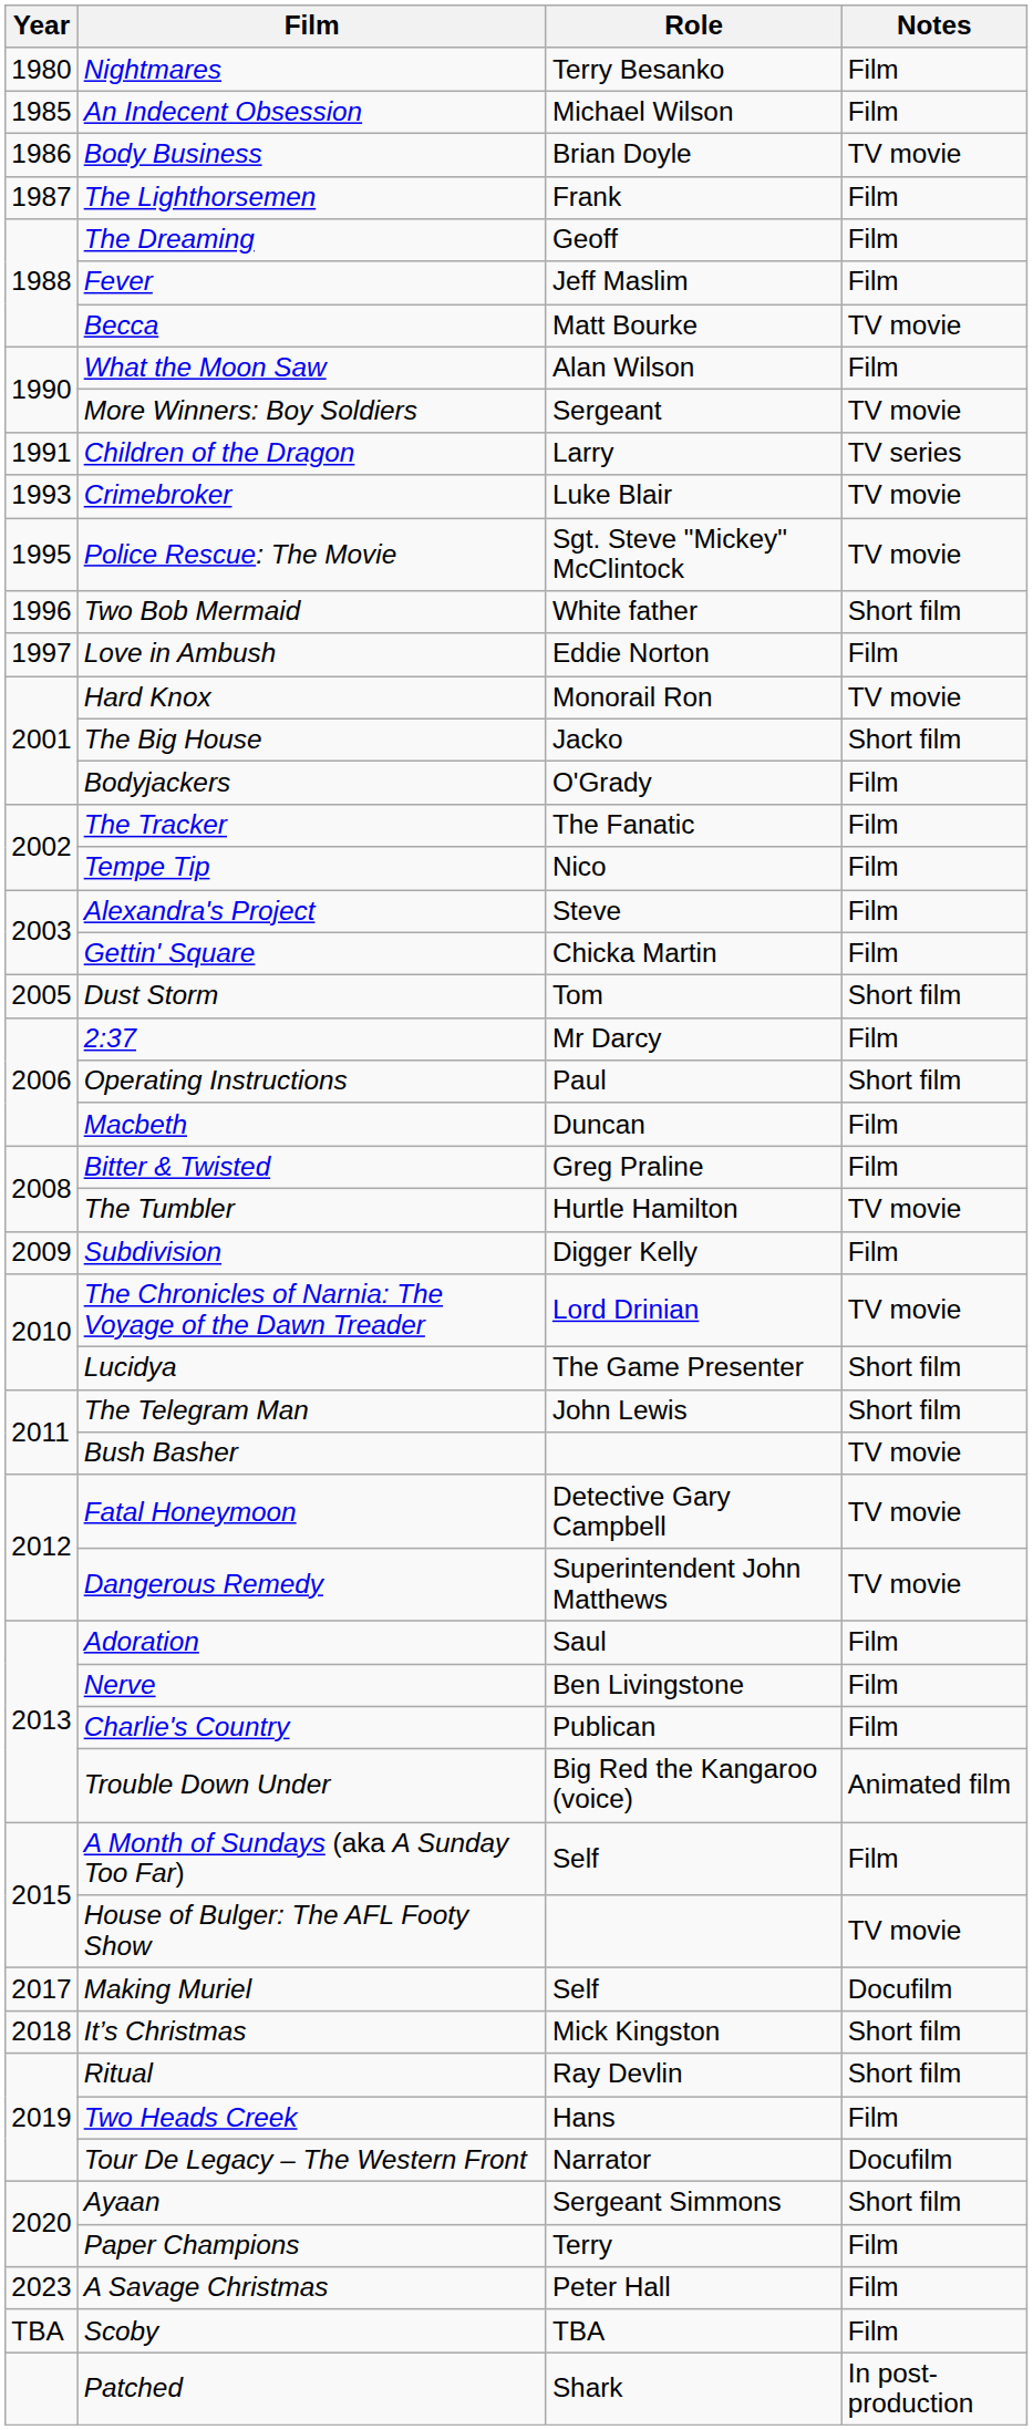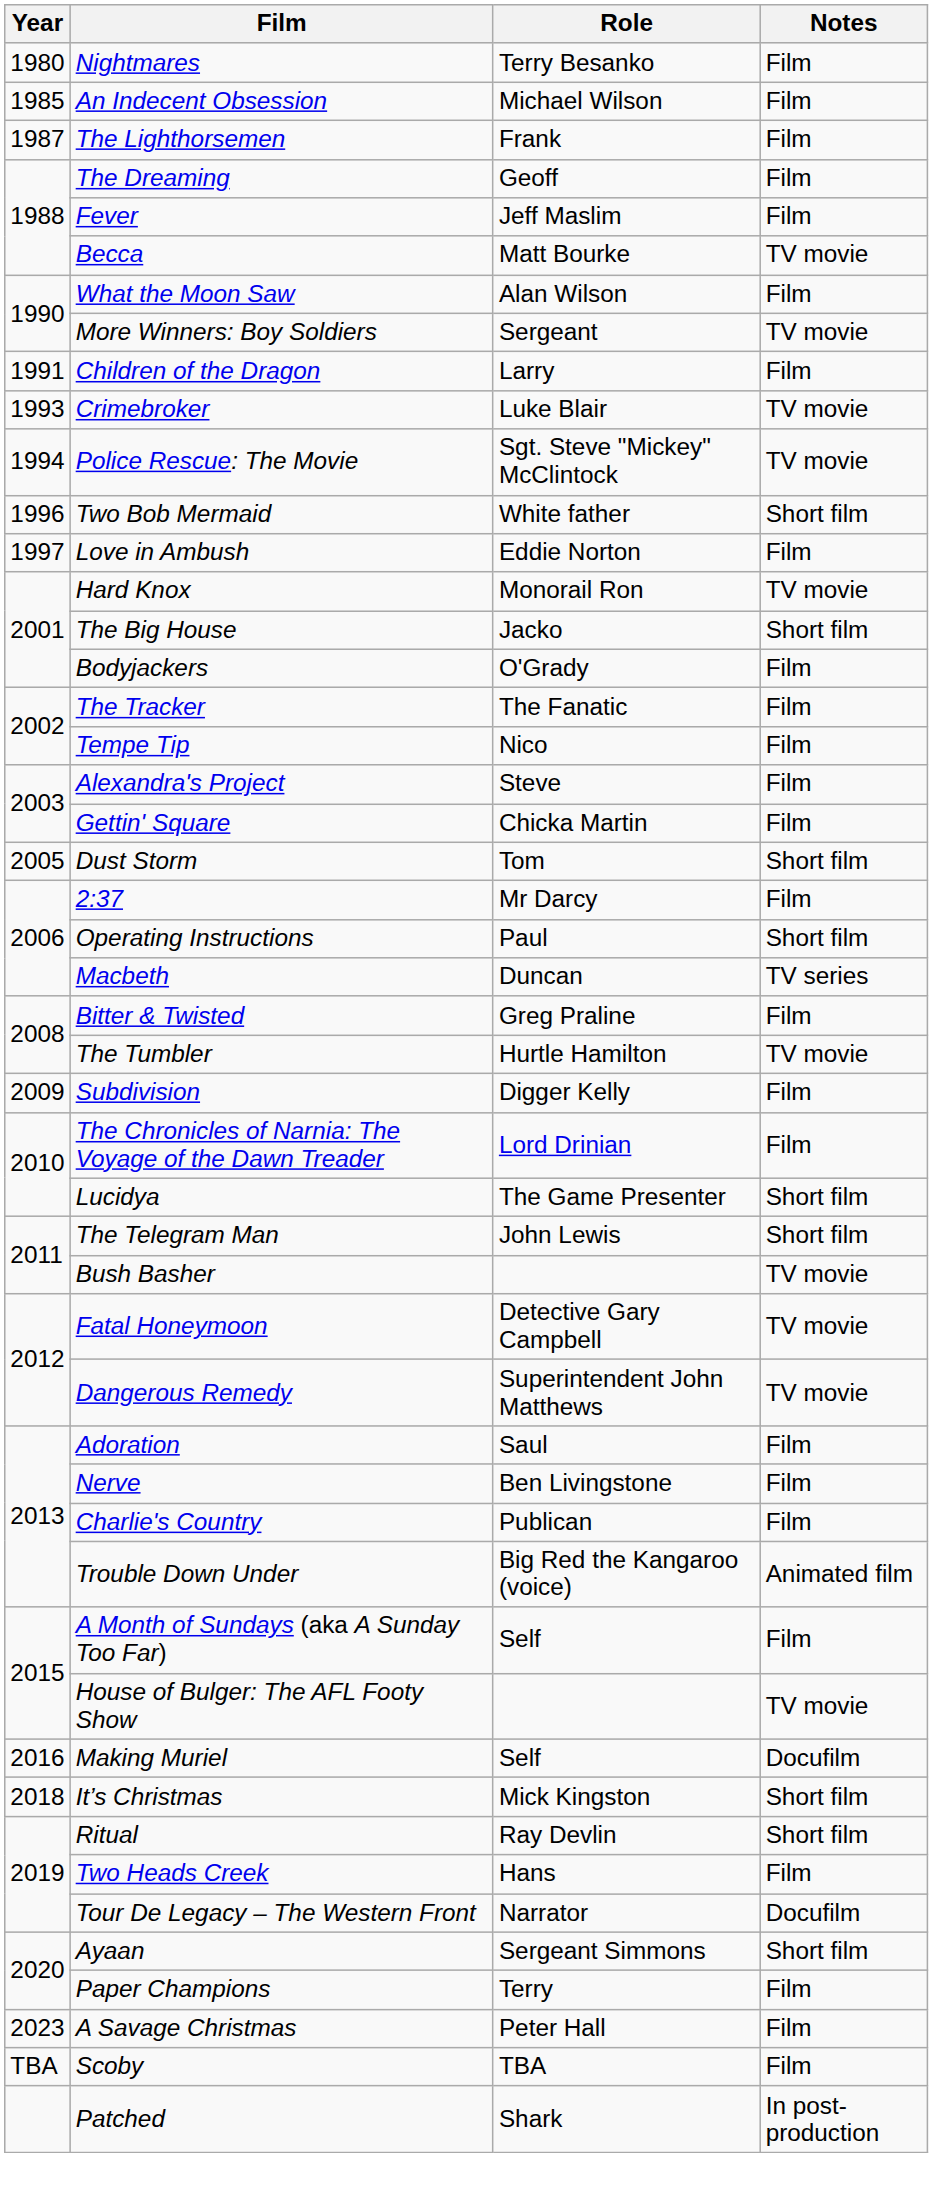- row: 1986 | Body Business | Brian Doyle | TV movie
Children of the Dragon | Notes: TV series -> Film
Police Rescue: The Movie | Year: 1995 -> 1994
Macbeth | Notes: Film -> TV series
The Chronicles of Narnia: The Voyage of the Dawn Treader | Notes: TV movie -> Film
Making Muriel | Year: 2017 -> 2016
